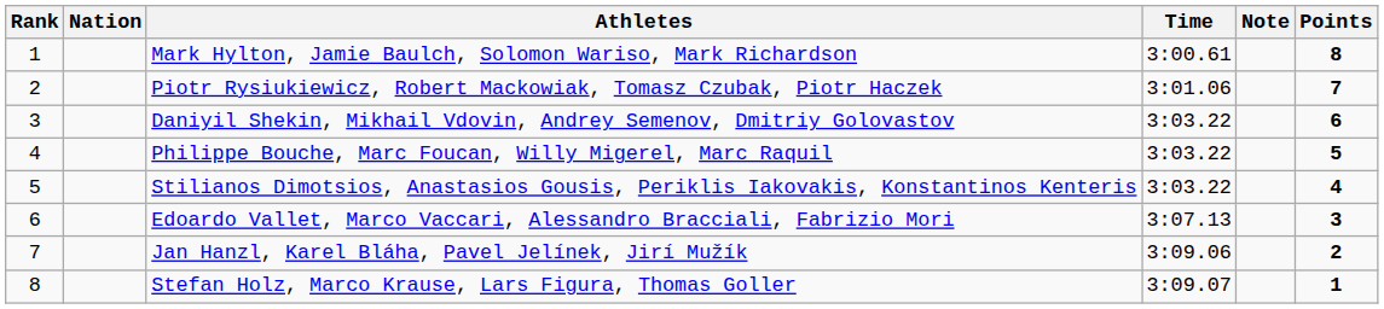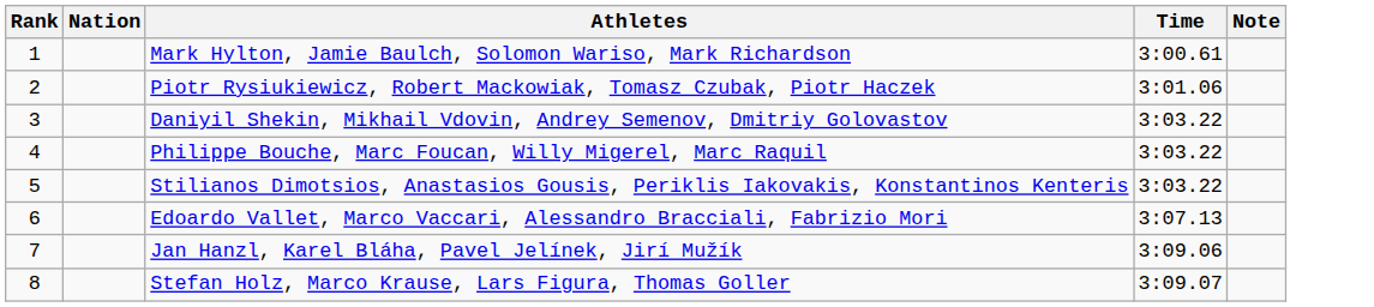- column: Points | 8 | 7 | 6 | 5 | 4 | 3 | 2 | 1
